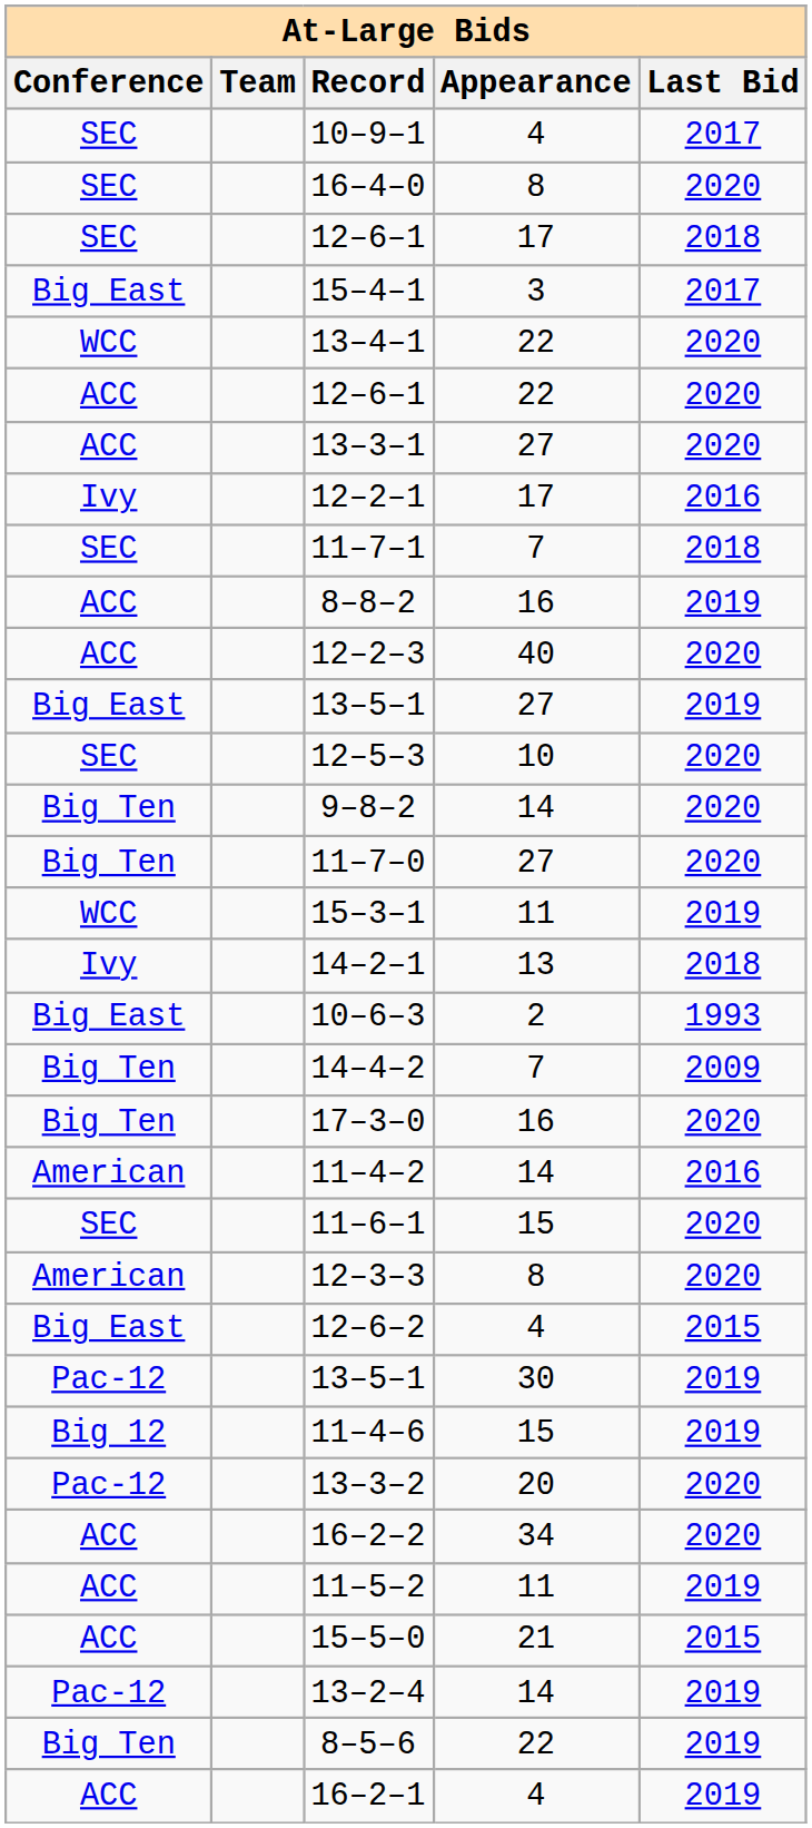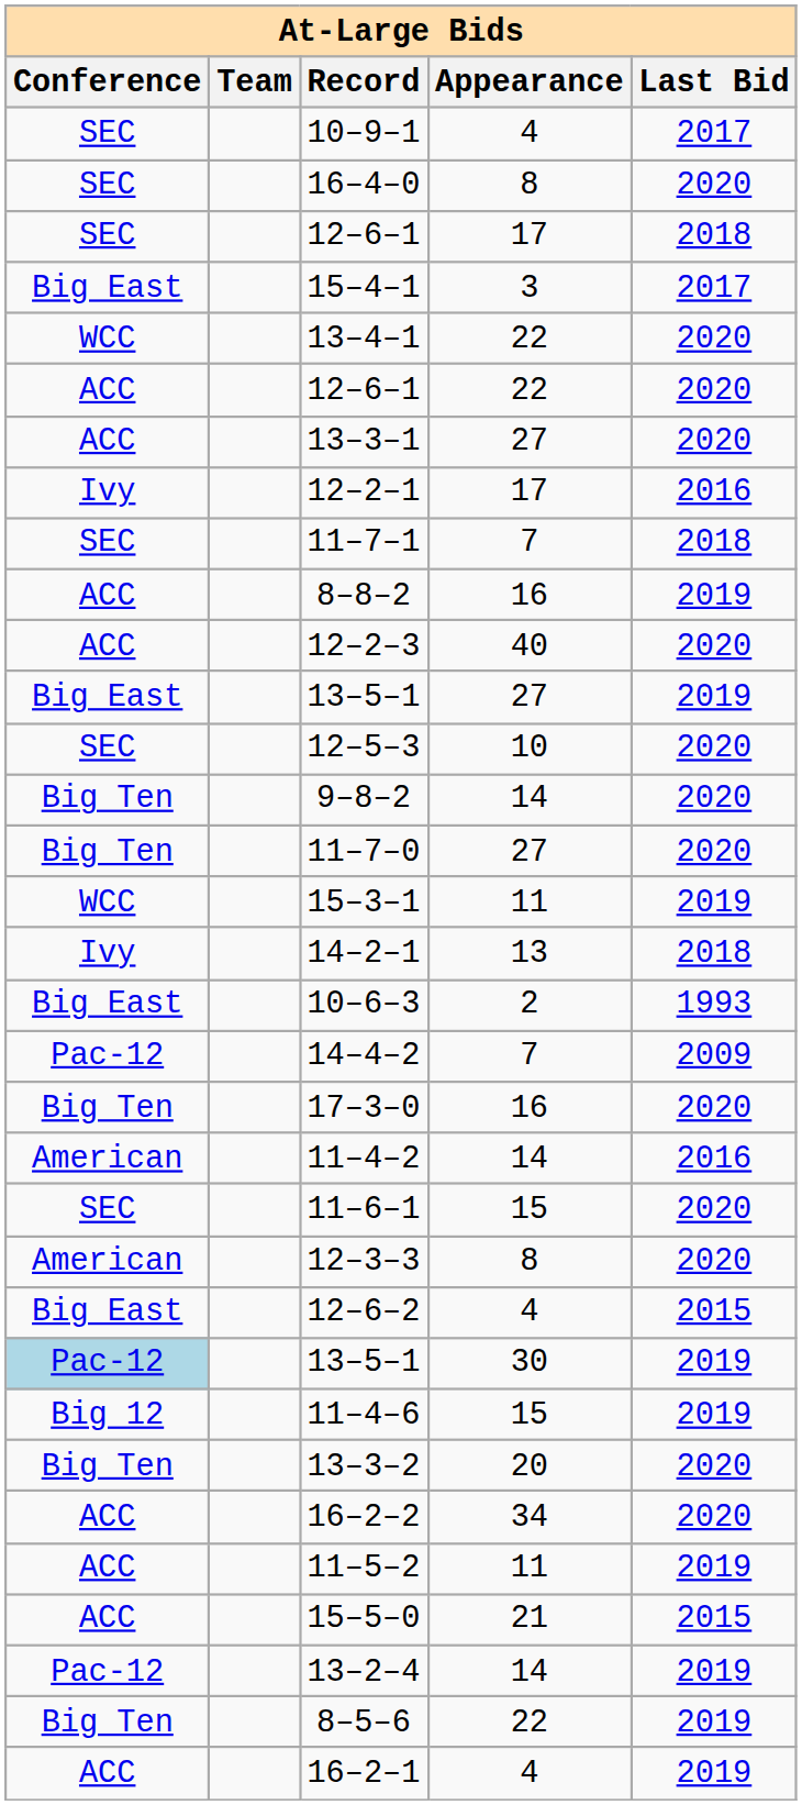14–4–2 | Conference: Big Ten -> Pac-12
13–5–1 / 30 | Conference: no background -> lightblue background
13–3–2 | Conference: Pac-12 -> Big Ten
